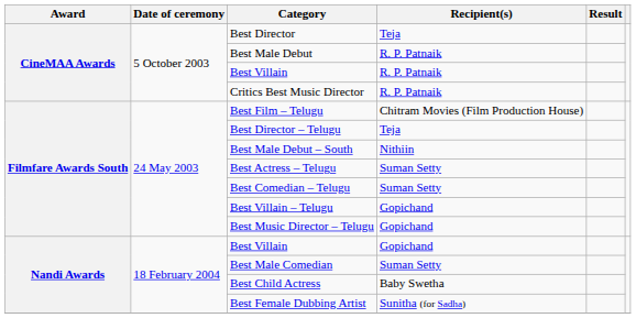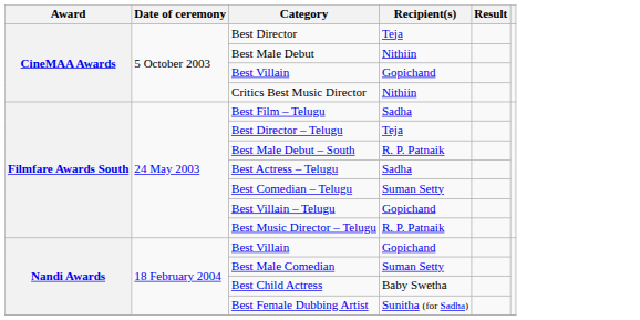Best Male Debut | Recipient(s): R. P. Patnaik -> Nithiin
CineMAA Awards / Best Villain | Recipient(s): R. P. Patnaik -> Gopichand
Critics Best Music Director | Recipient(s): R. P. Patnaik -> Nithiin
Best Film – Telugu | Recipient(s): Chitram Movies (Film Production House) -> Sadha
Best Male Debut – South | Recipient(s): Nithiin -> R. P. Patnaik
Best Actress – Telugu | Recipient(s): Suman Setty -> Sadha
Best Music Director – Telugu | Recipient(s): Gopichand -> R. P. Patnaik
